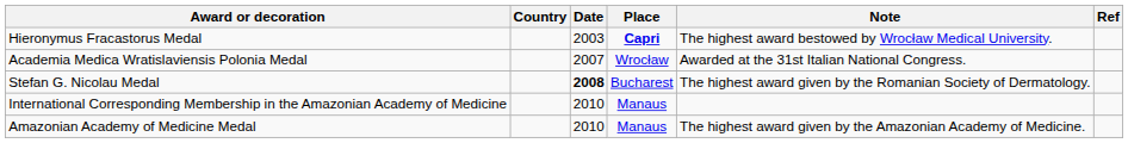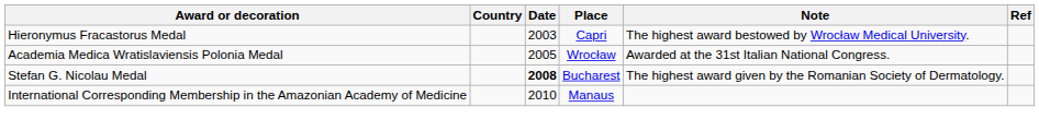Hieronymus Fracastorus Medal | Place: bold -> normal
Academia Medica Wratislaviensis Polonia Medal | Date: 2007 -> 2005
- row: Amazonian Academy of Medicine Medal | 2010 | Manaus | The highest award given by the Amazonian Academy of Medicine.
